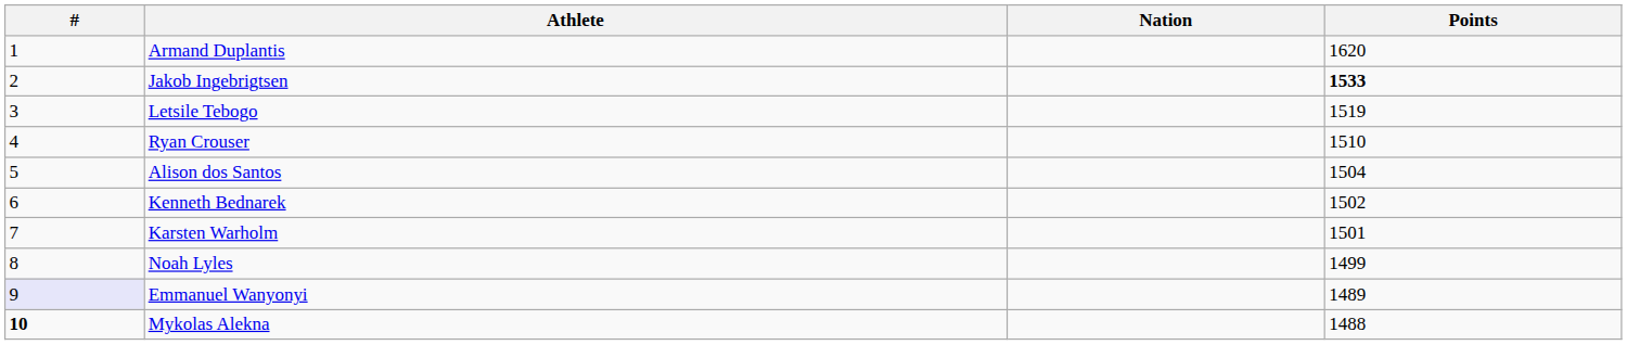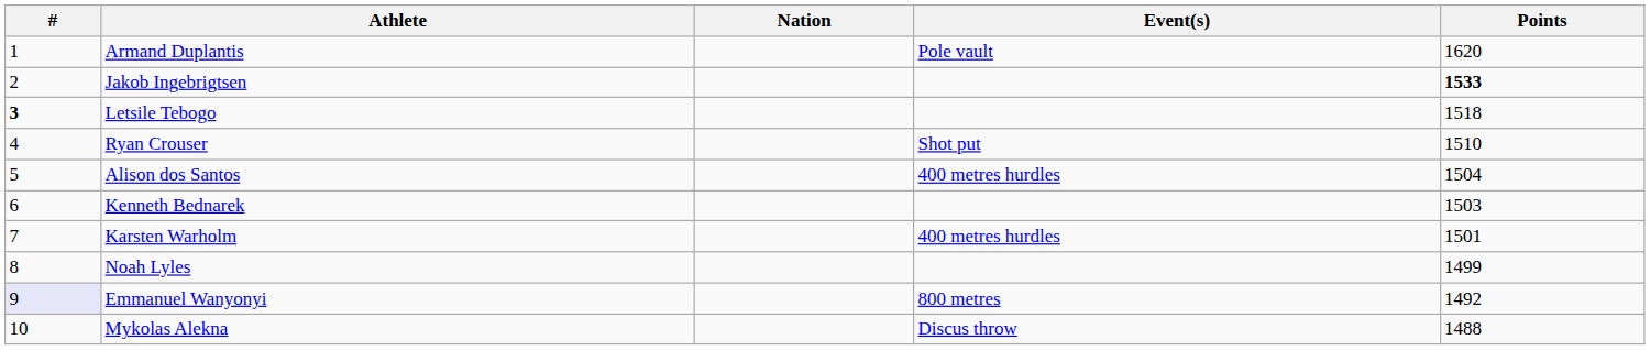+ column: Event(s) | Pole vault | Shot put | 400 metres hurdles | 400 metres hurdles | 800 metres | Discus throw
Letsile Tebogo | #: normal -> bold
Letsile Tebogo | Points: 1519 -> 1518
Kenneth Bednarek | Points: 1502 -> 1503
Emmanuel Wanyonyi | Points: 1489 -> 1492
Mykolas Alekna | #: bold -> normal
